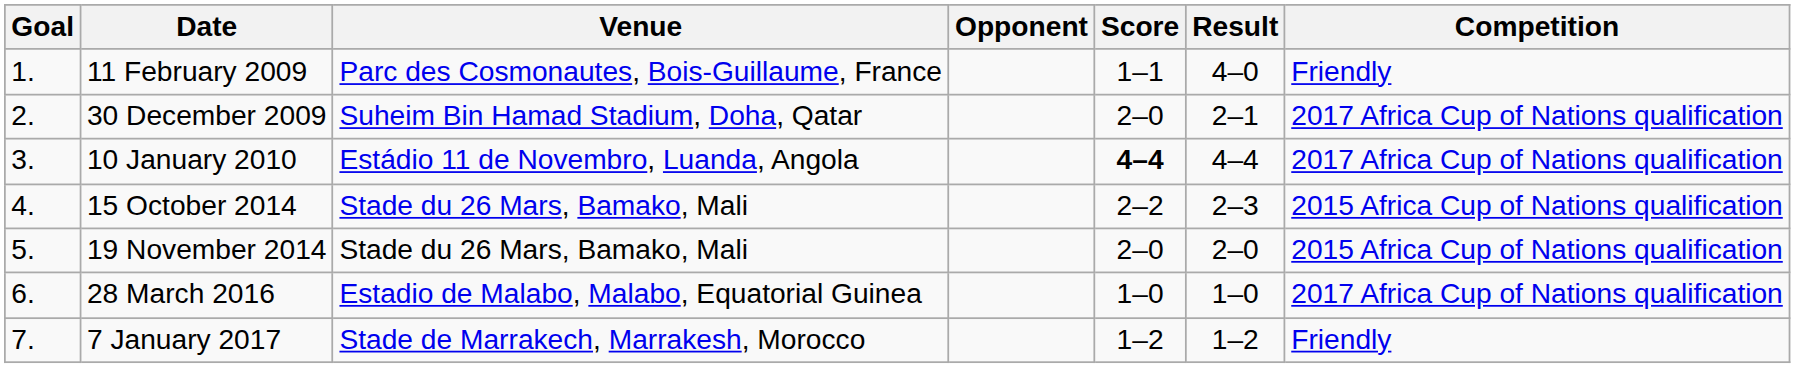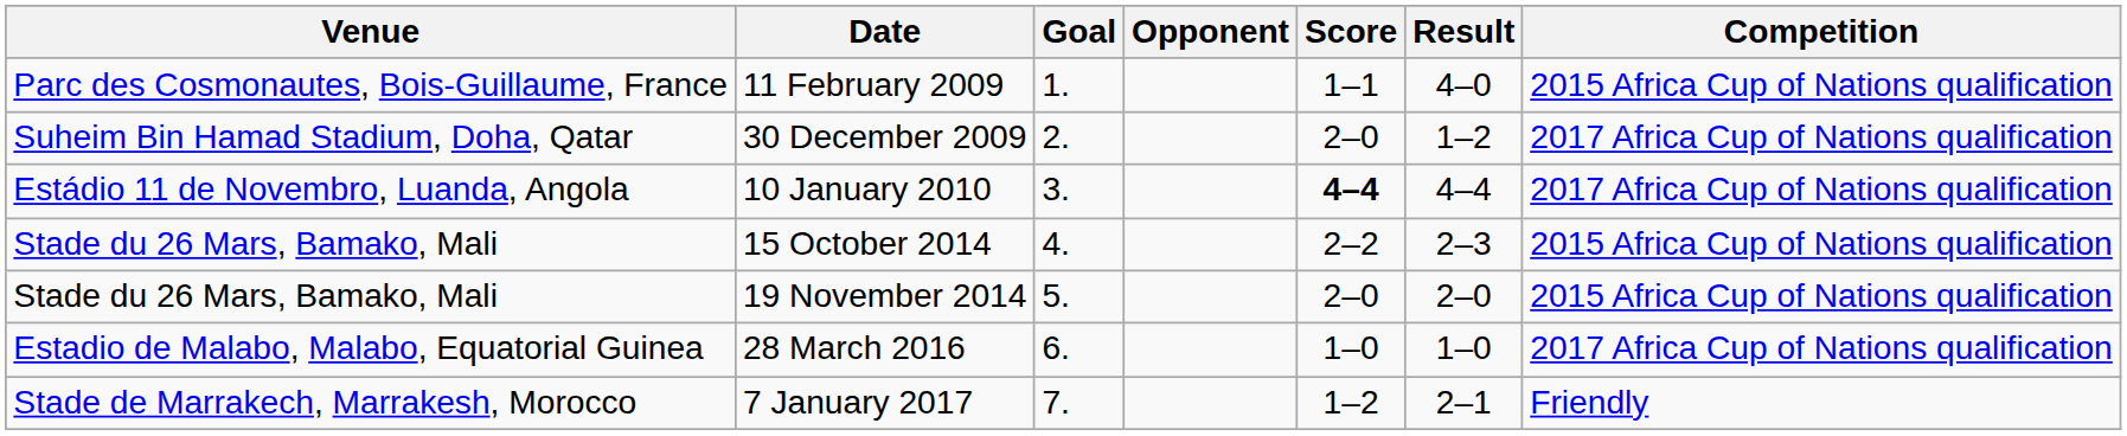columns swapped: Goal <-> Venue
11 February 2009 | Competition: Friendly -> 2015 Africa Cup of Nations qualification
30 December 2009 | Result: 2–1 -> 1–2
7 January 2017 | Result: 1–2 -> 2–1
